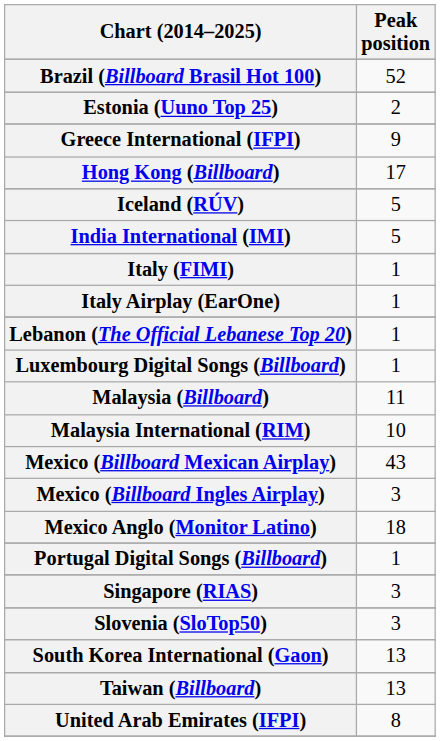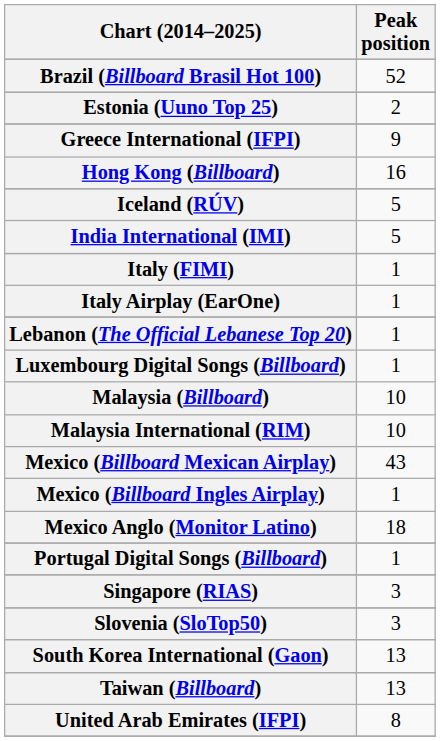Hong Kong (Billboard) | Peak position: 17 -> 16
Malaysia (Billboard) | Peak position: 11 -> 10
Mexico (Billboard Ingles Airplay) | Peak position: 3 -> 1
